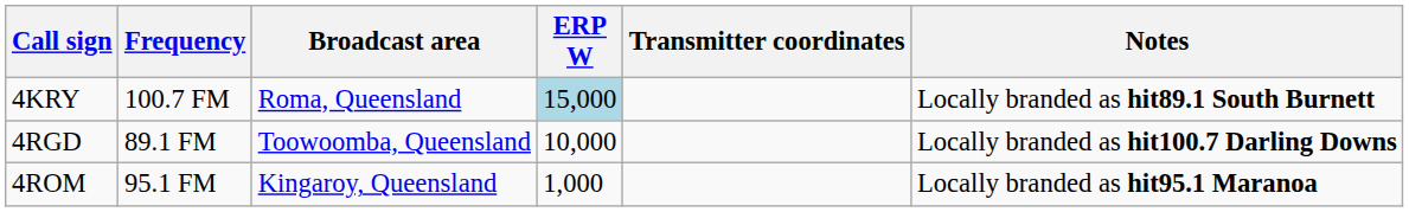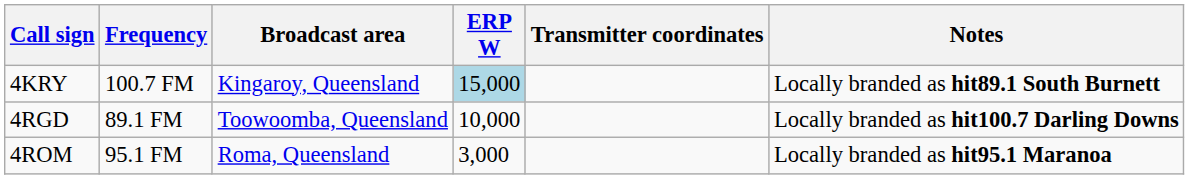4KRY | Broadcast area: Roma, Queensland -> Kingaroy, Queensland
4ROM | Broadcast area: Kingaroy, Queensland -> Roma, Queensland
4ROM | ERP W: 1,000 -> 3,000
